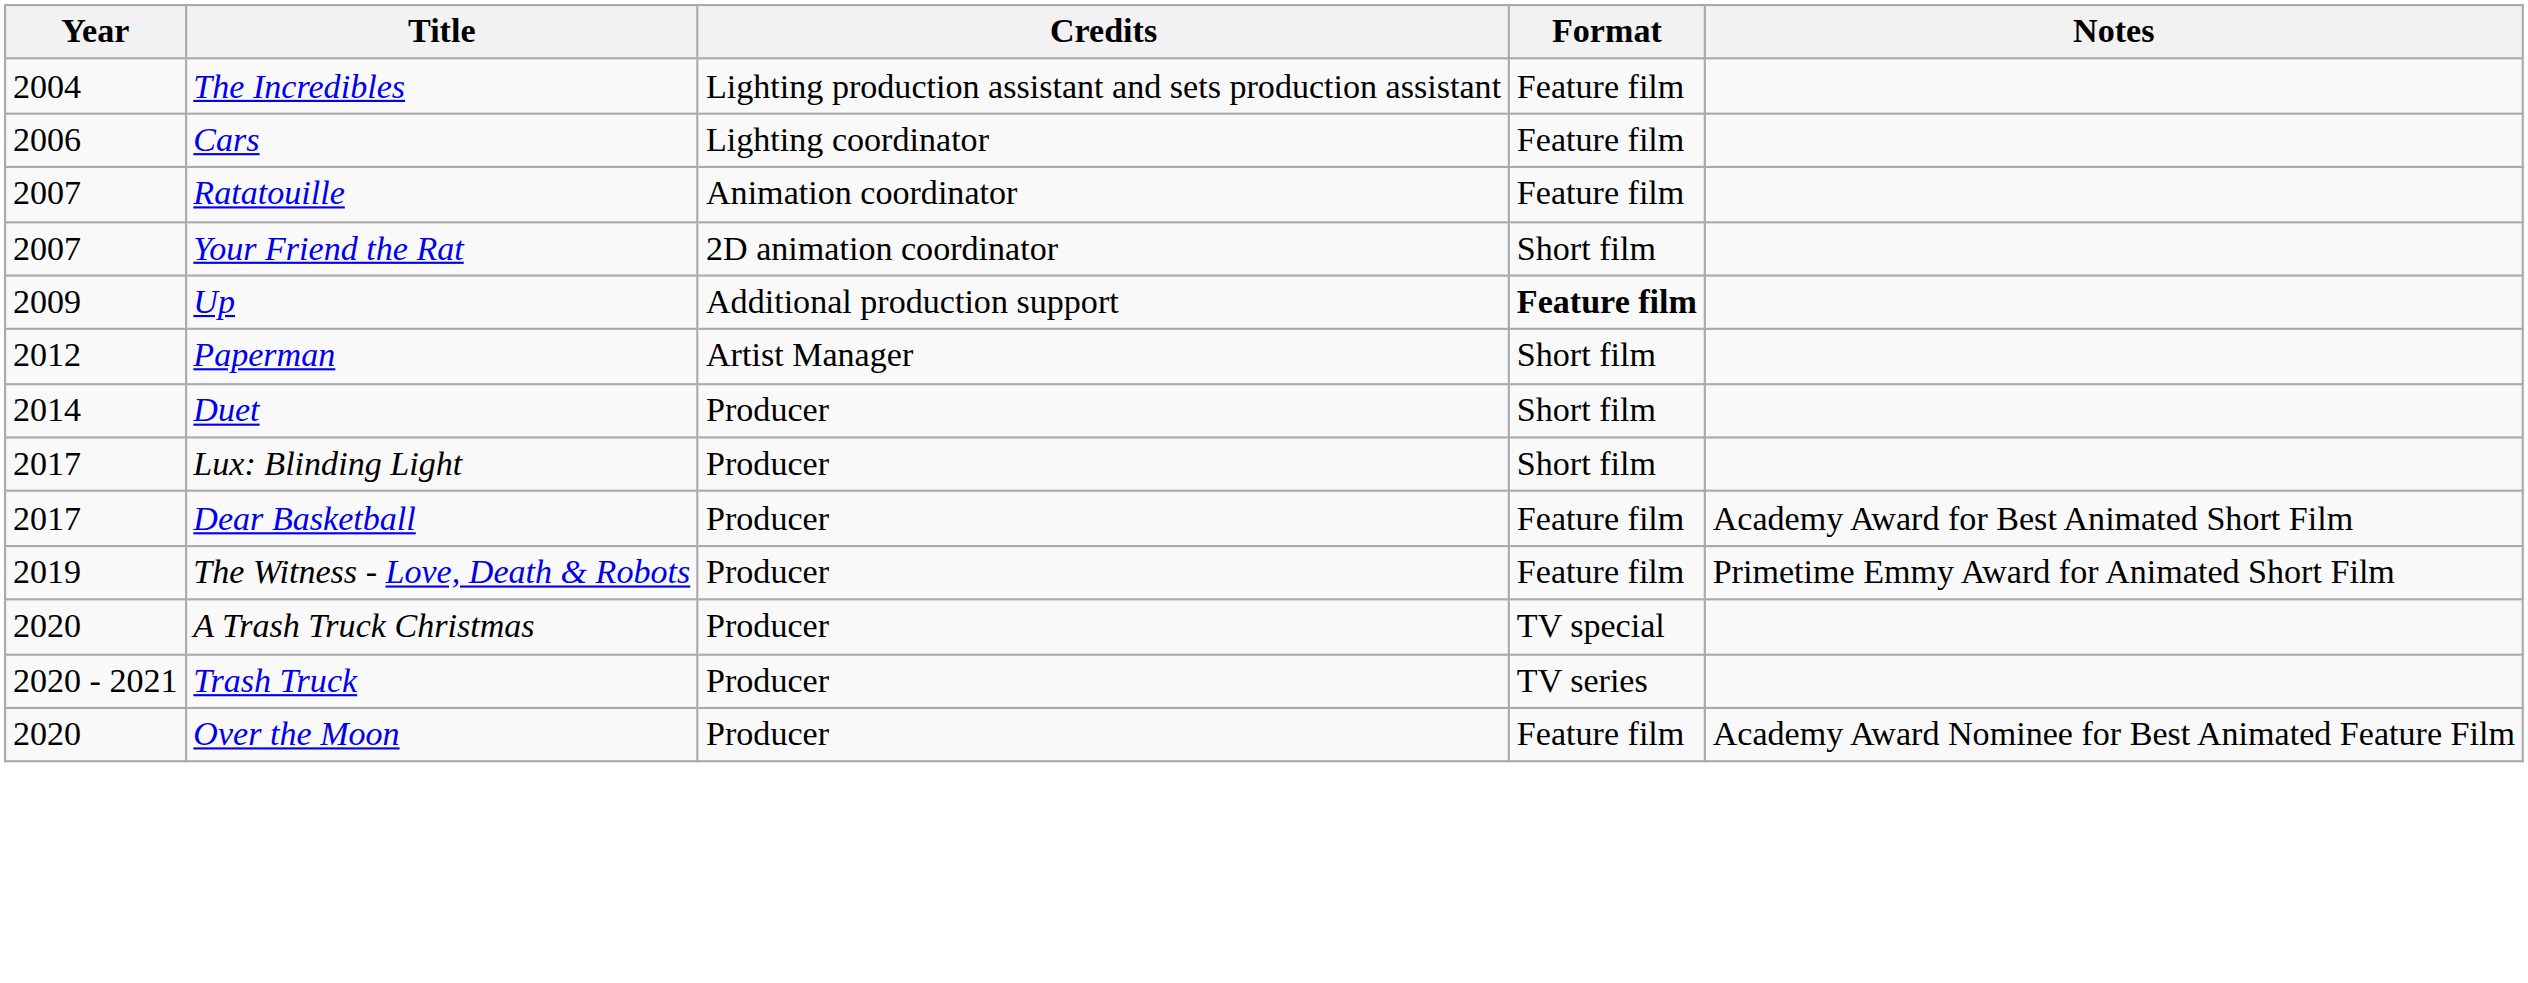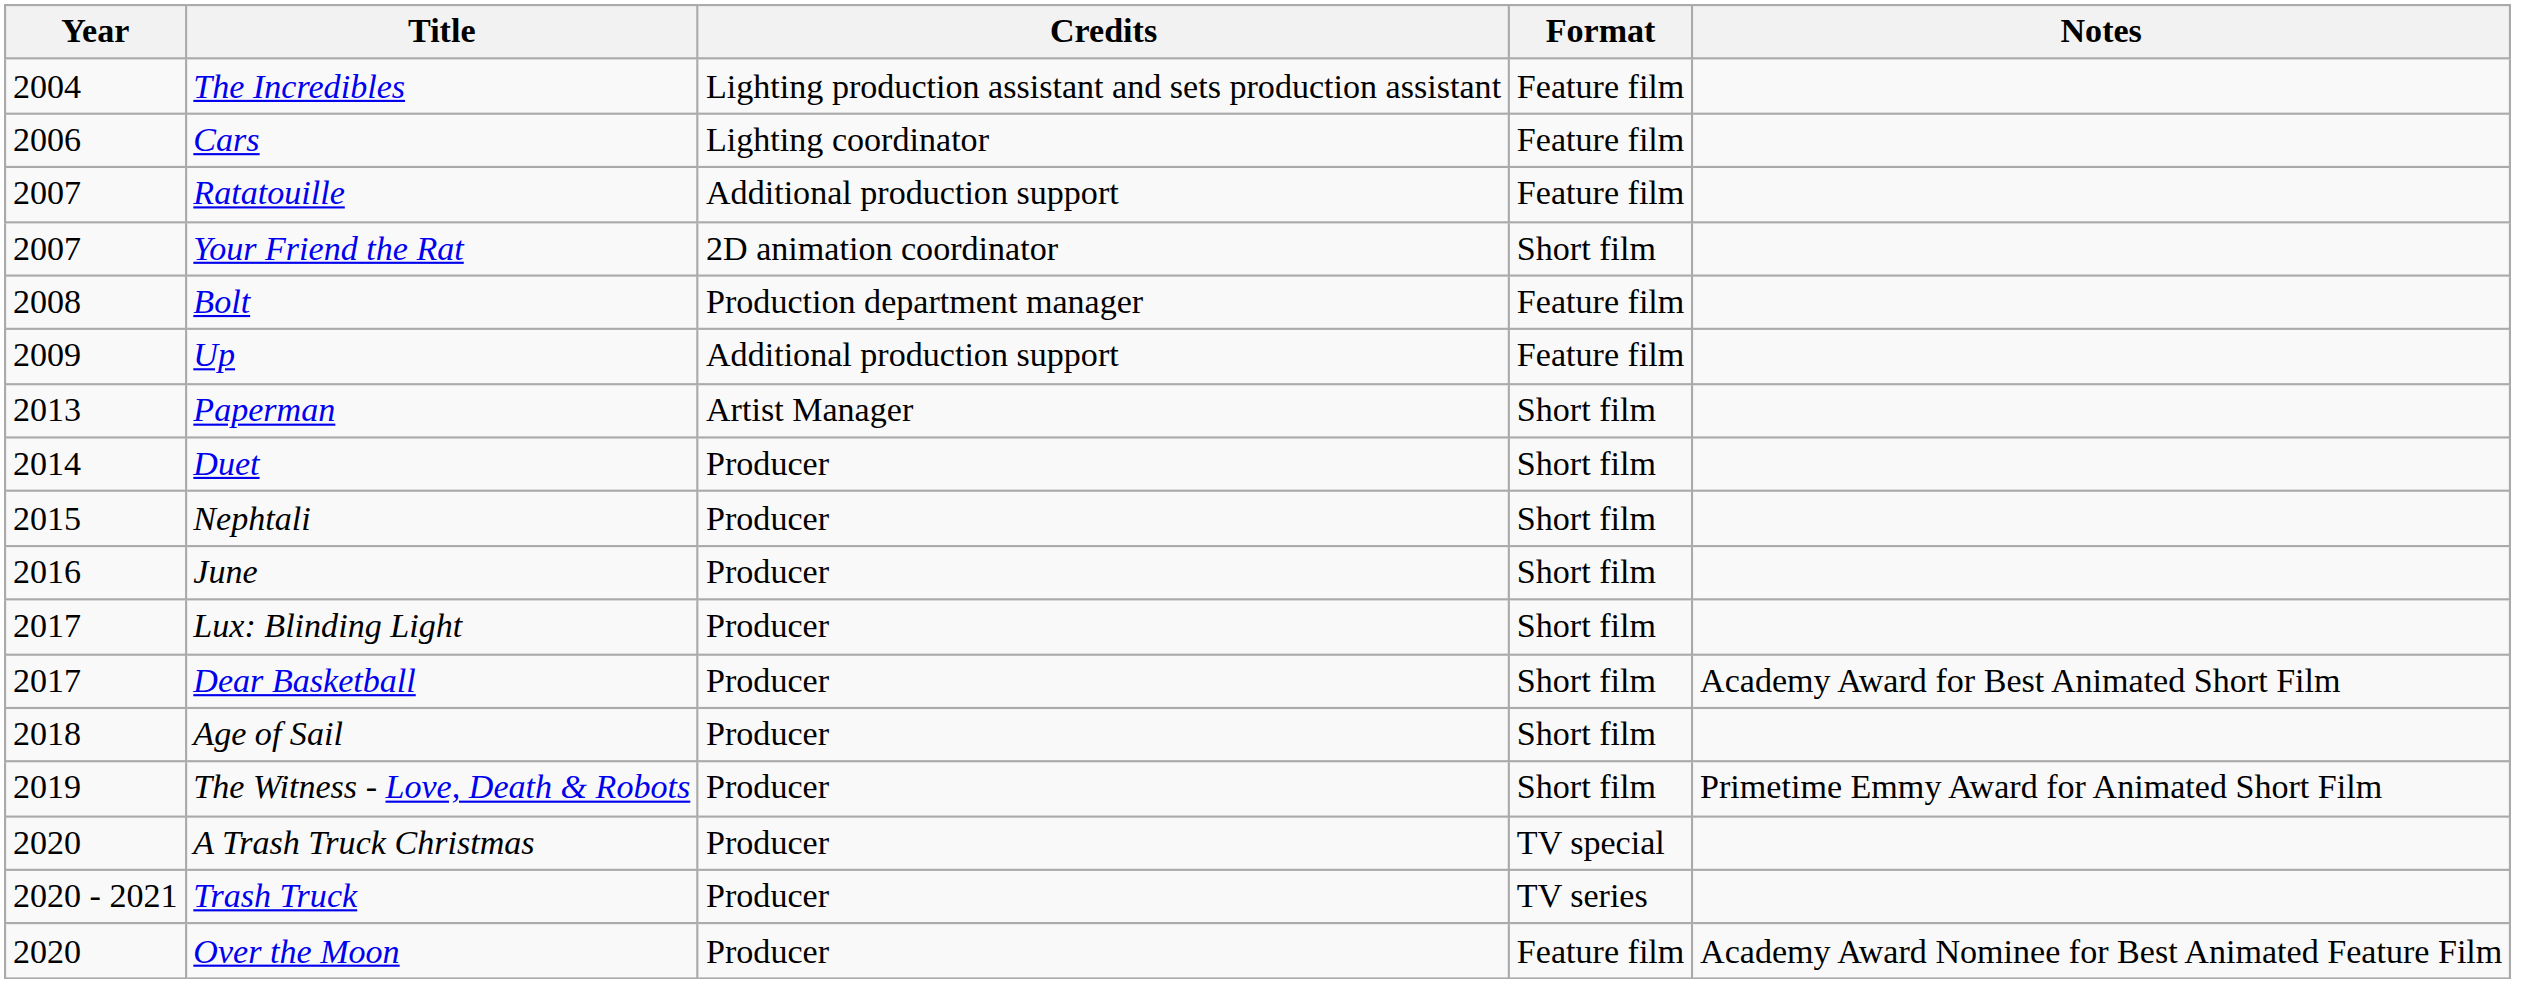Ratatouille | Credits: Animation coordinator -> Additional production support
+ row: 2008 | Bolt | Production department manager | Feature film
Up | Format: bold -> normal
Paperman | Year: 2012 -> 2013
+ row: 2015 | Nephtali | Producer | Short film
+ row: 2016 | June | Producer | Short film
Dear Basketball | Format: Feature film -> Short film
+ row: 2018 | Age of Sail | Producer | Short film
The Witness - Love, Death & Robots | Format: Feature film -> Short film
